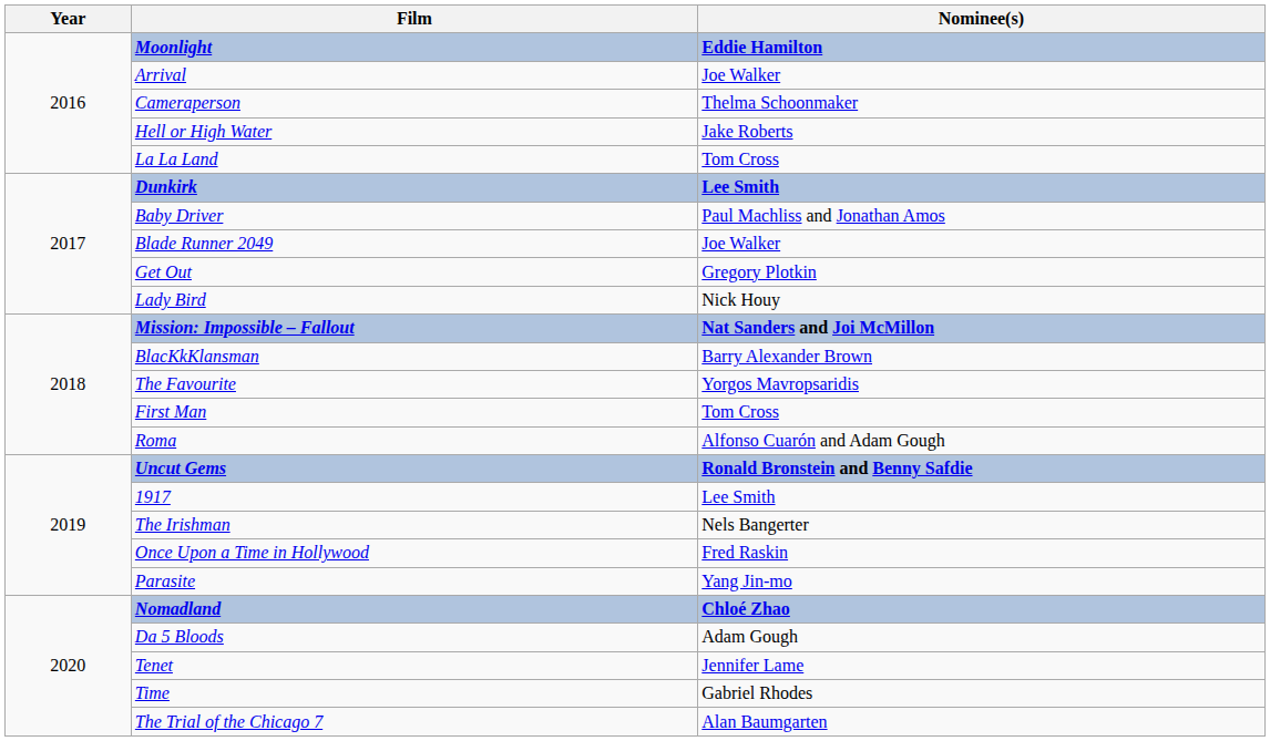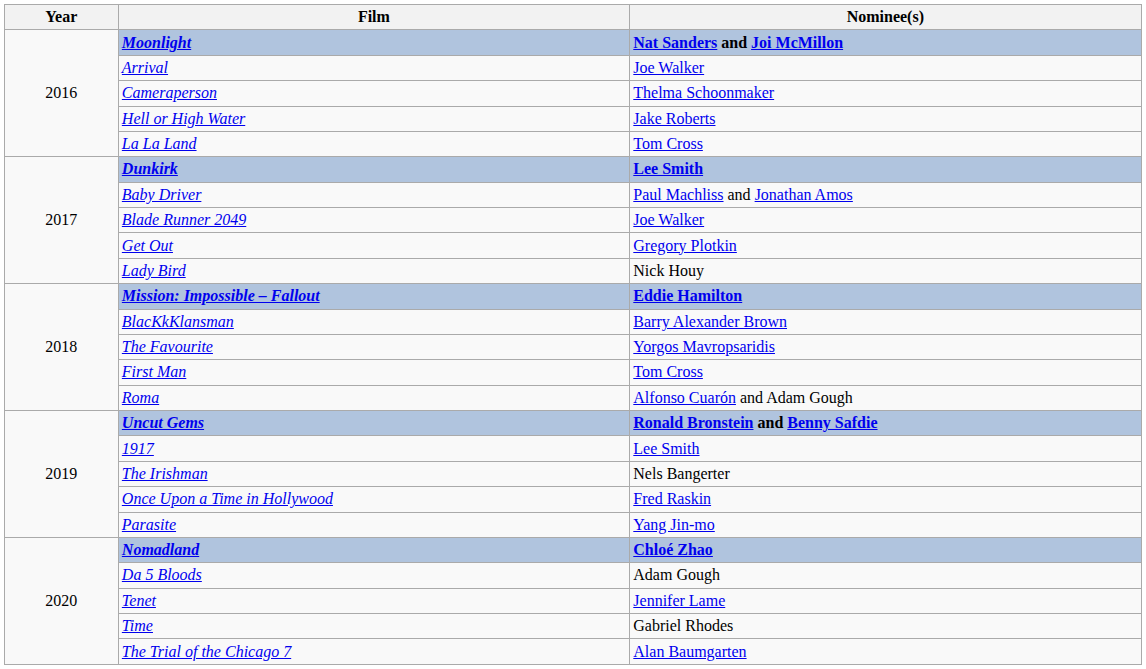Moonlight | Nominee(s): Eddie Hamilton -> Nat Sanders and Joi McMillon
Mission: Impossible – Fallout | Nominee(s): Nat Sanders and Joi McMillon -> Eddie Hamilton
